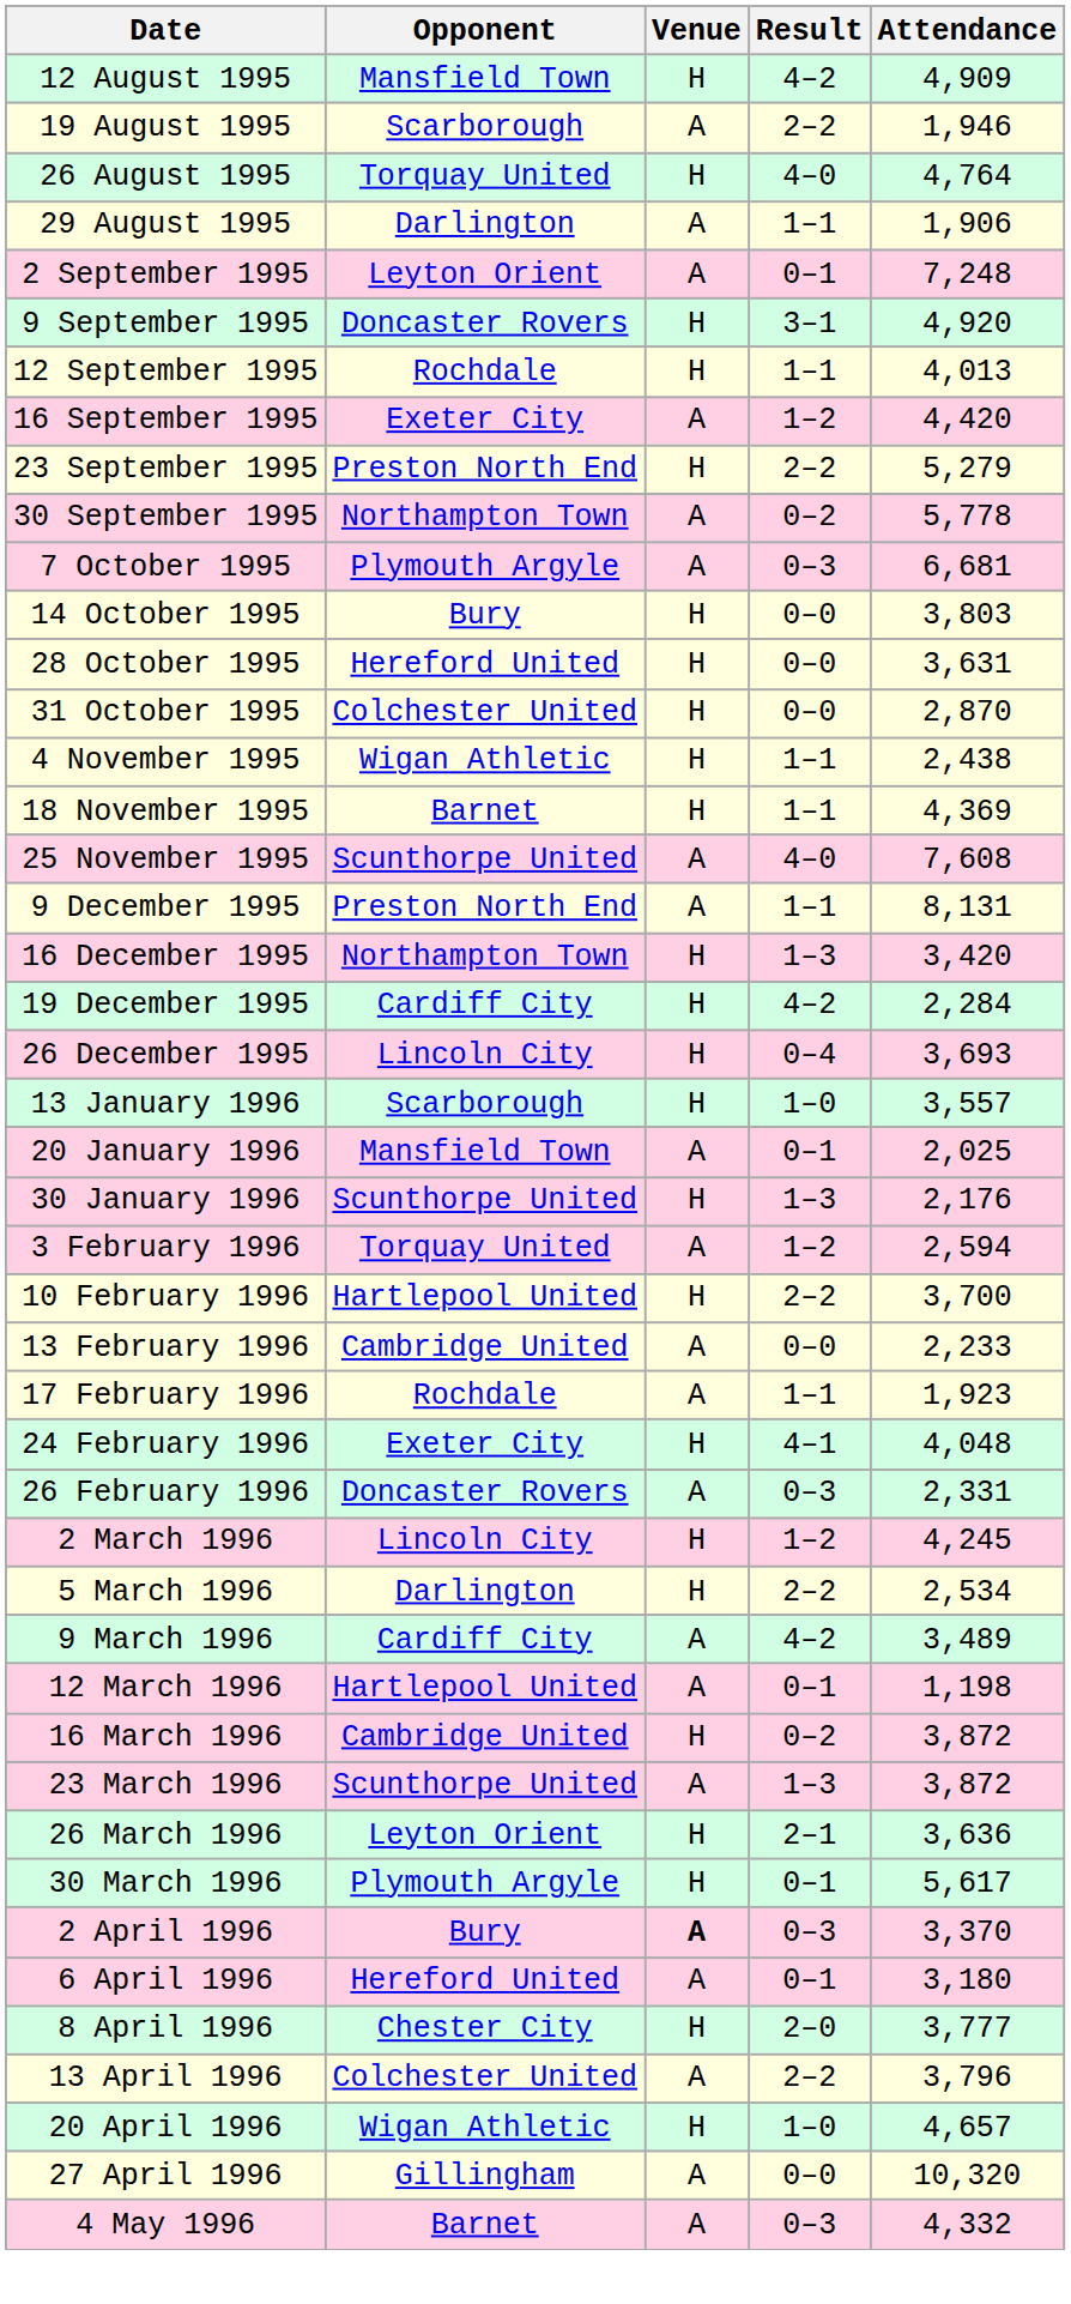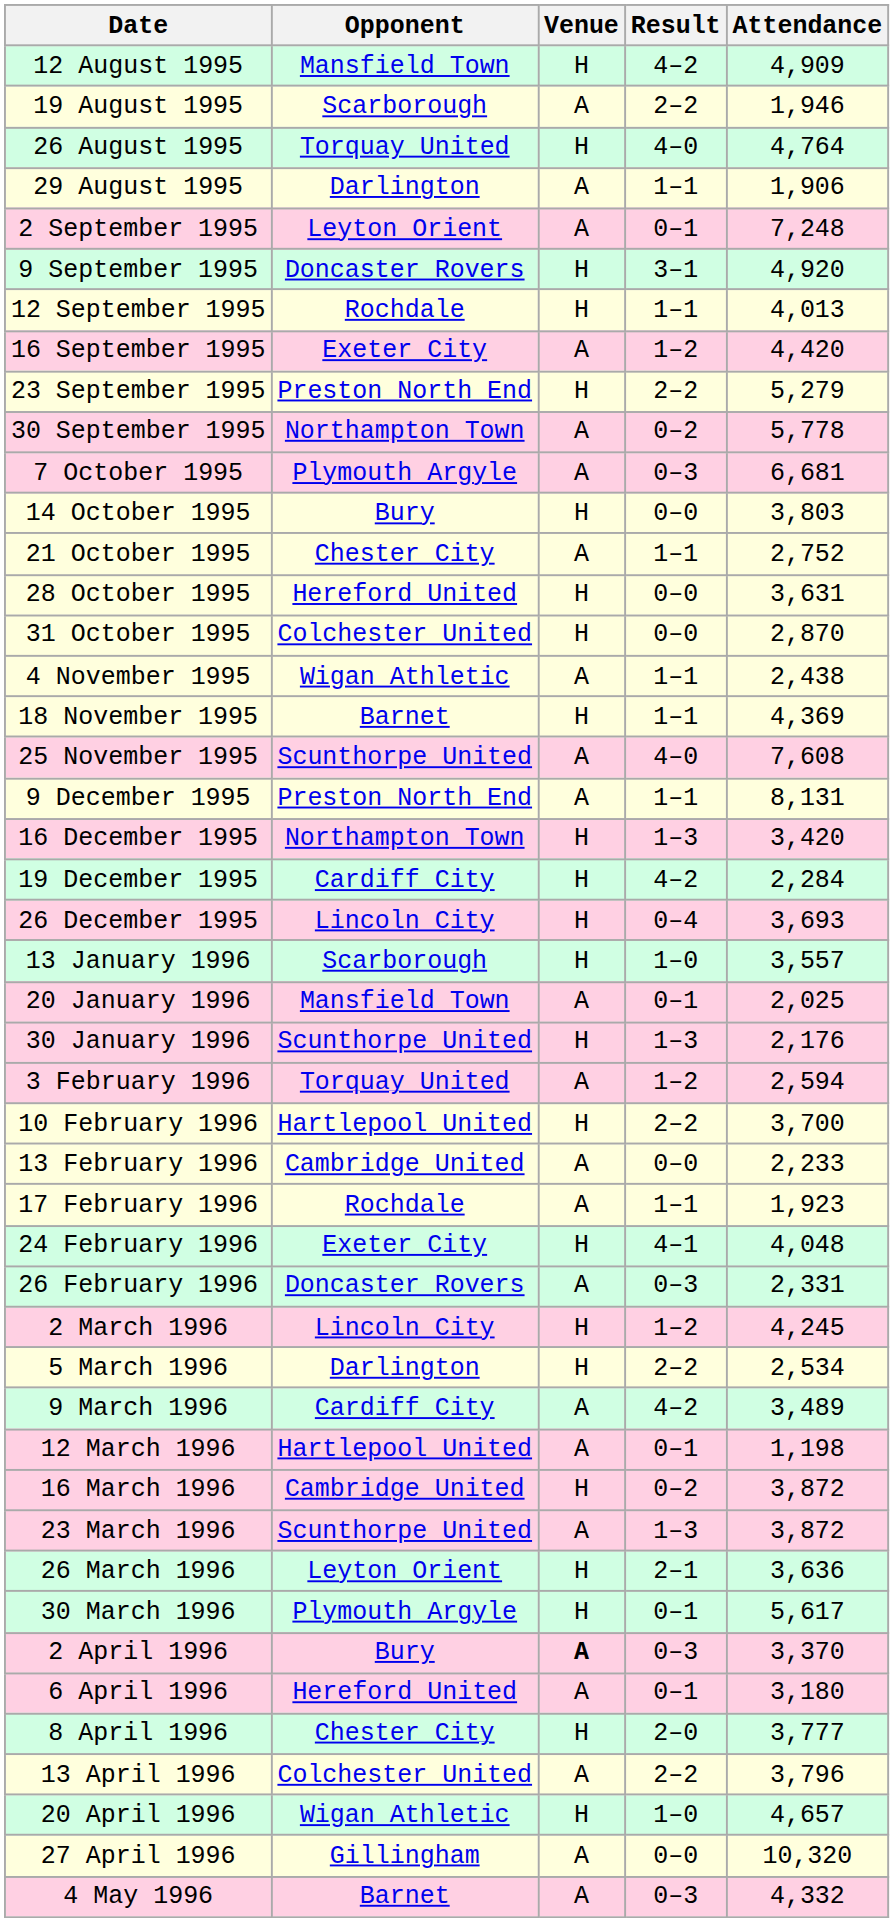+ row: 21 October 1995 | Chester City | A | 1–1 | 2,752
4 November 1995 | Venue: H -> A
